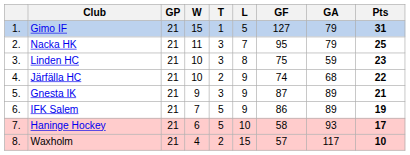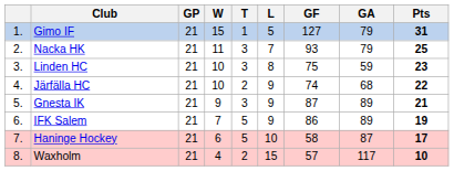Nacka HK | GF: 95 -> 93
Haninge Hockey | GA: 93 -> 87
